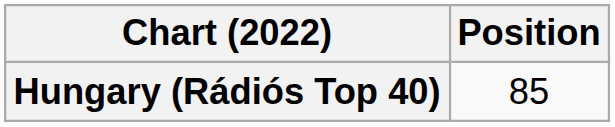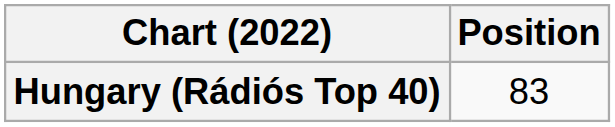Hungary (Rádiós Top 40) | Position: 85 -> 83
